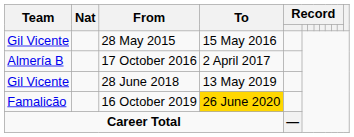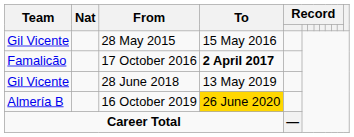17 October 2016 | Team: Almería B -> Famalicão
17 October 2016 | To: normal -> bold
16 October 2019 | Team: Famalicão -> Almería B
